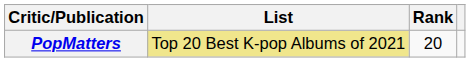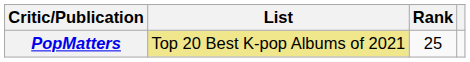PopMatters | Rank: 20 -> 25
